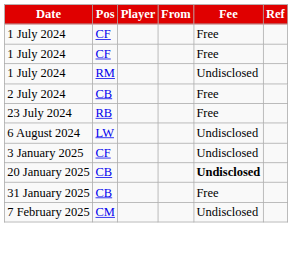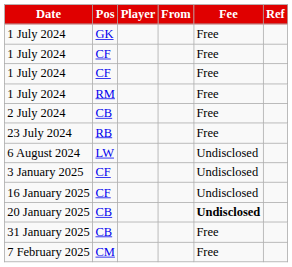+ row: 1 July 2024 | GK | Free
1 July 2024 / RM | Fee: Undisclosed -> Free
+ row: 16 January 2025 | CF | Undisclosed
7 February 2025 | Fee: Undisclosed -> Free
